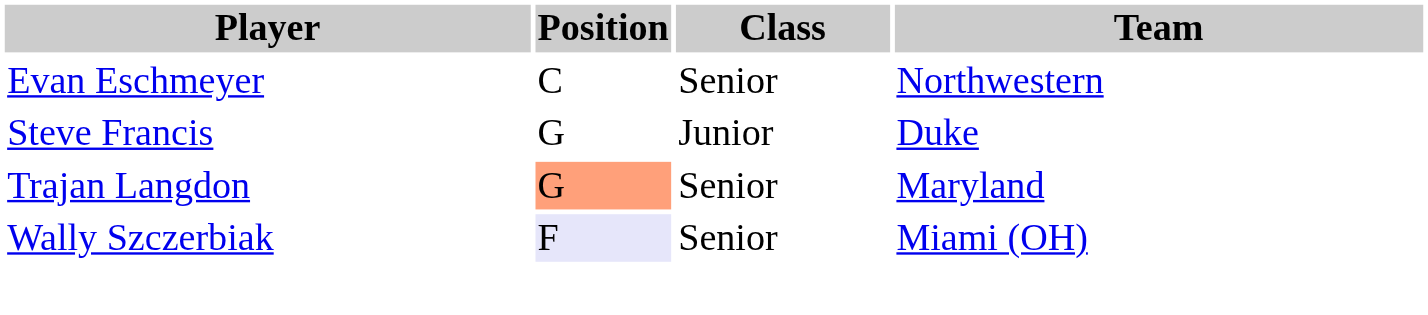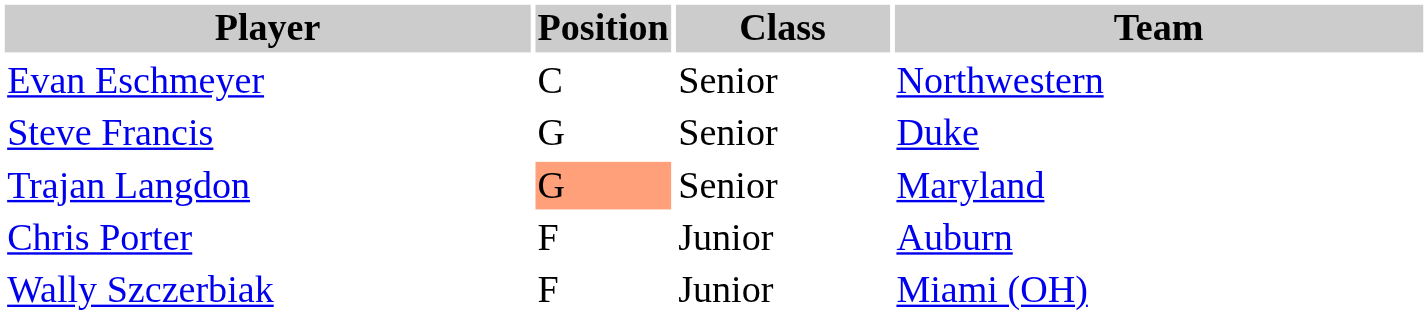Steve Francis | Class: Junior -> Senior
+ row: Chris Porter | F | Junior | Auburn
Wally Szczerbiak | Position: lavender background -> no background
Wally Szczerbiak | Class: Senior -> Junior
